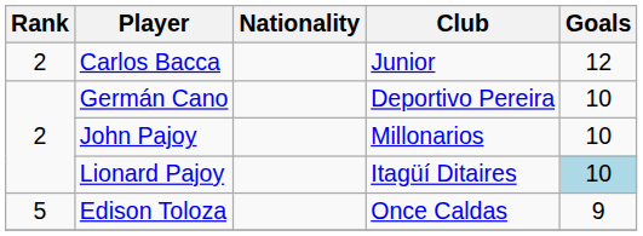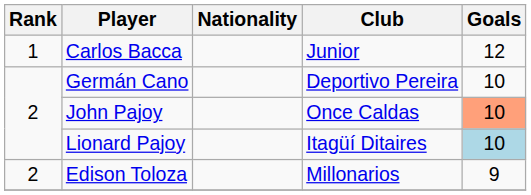Carlos Bacca | Rank: 2 -> 1
John Pajoy | Club: Millonarios -> Once Caldas
John Pajoy | Goals: no background -> lightsalmon background
Edison Toloza | Rank: 5 -> 2
Edison Toloza | Club: Once Caldas -> Millonarios
